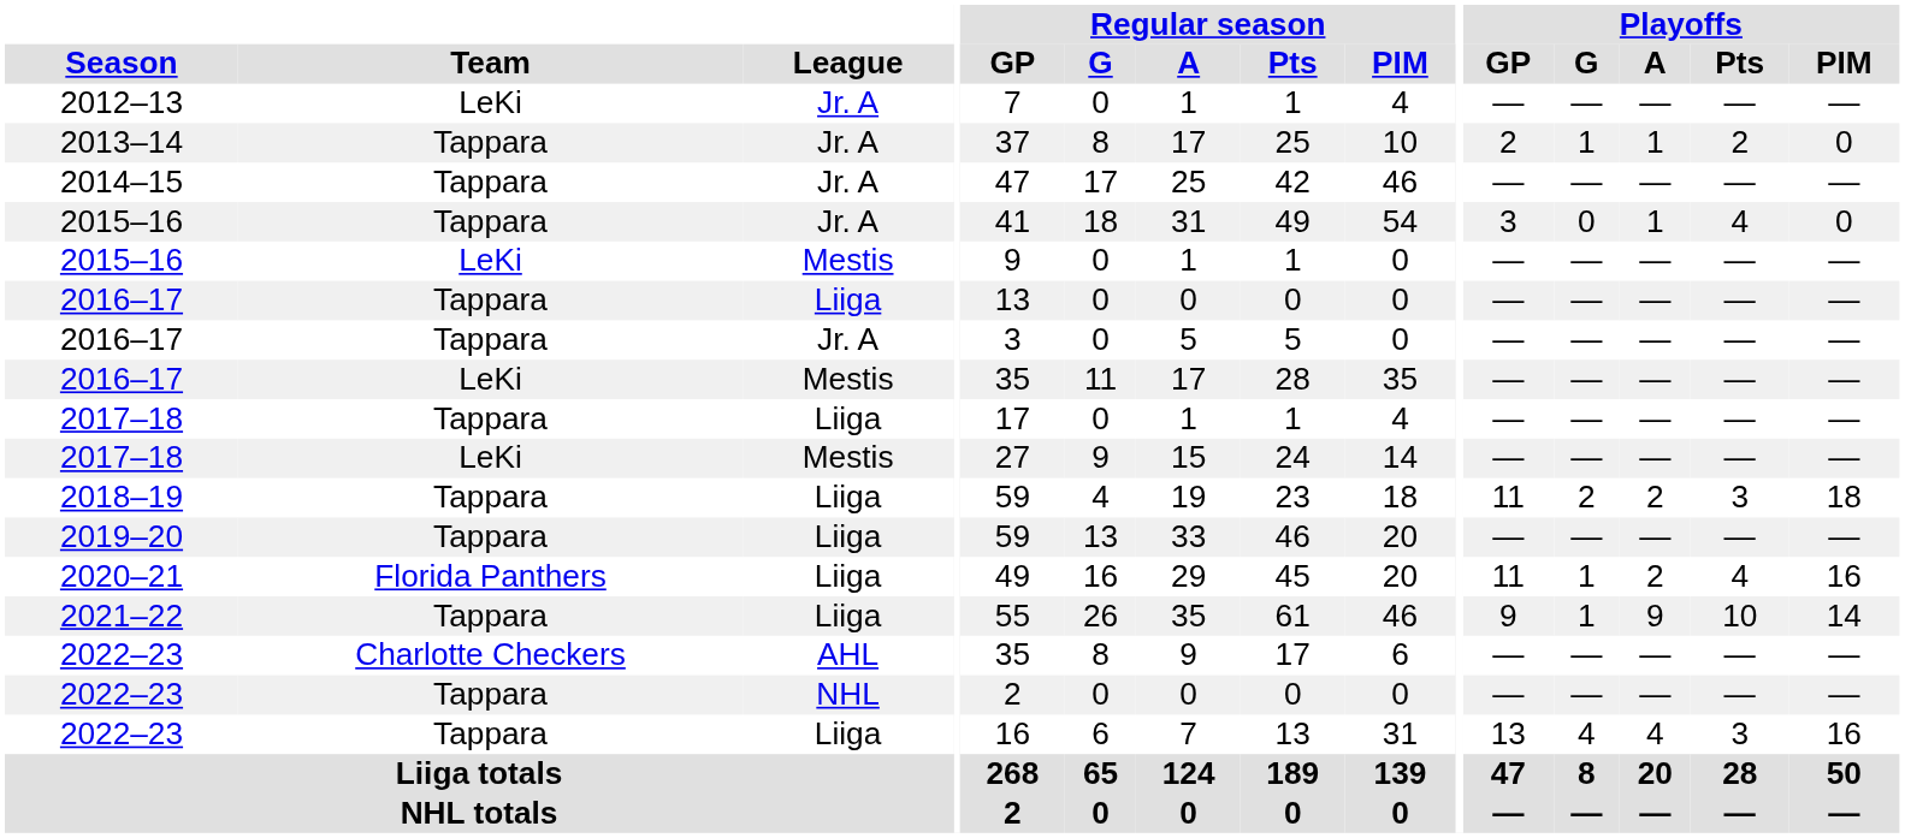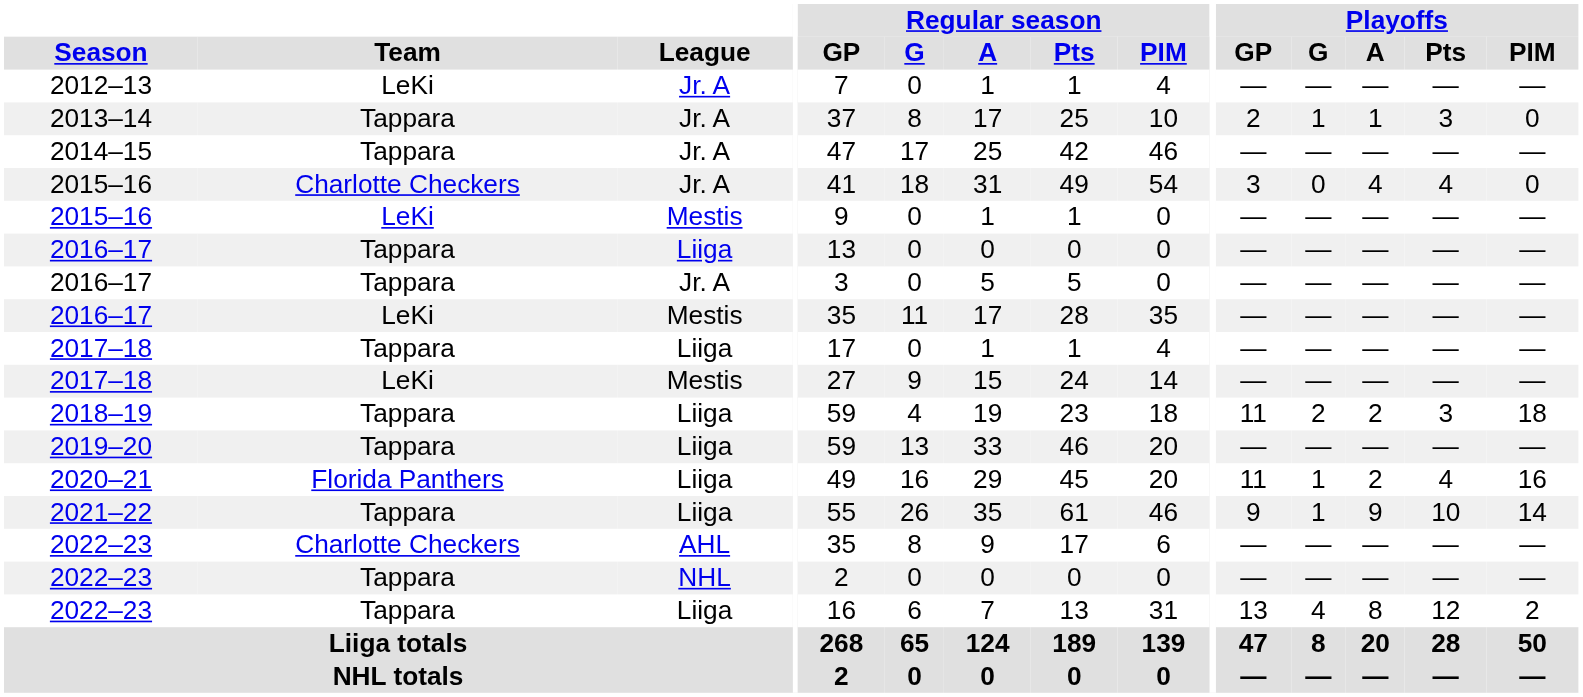2013–14 | Playoffs / Pts: 2 -> 3
2015–16 / Jr. A | Team: Tappara -> Charlotte Checkers
2015–16 / Jr. A | Playoffs / A: 1 -> 4
2022–23 / Liiga | Playoffs / A: 4 -> 8
2022–23 / Liiga | Playoffs / Pts: 3 -> 12
2022–23 / Liiga | Playoffs / PIM: 16 -> 2
